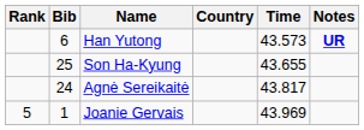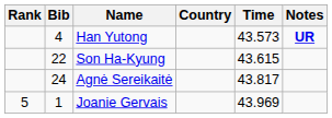Han Yutong | Bib: 6 -> 4
Son Ha-Kyung | Bib: 25 -> 22
Son Ha-Kyung | Time: 43.655 -> 43.615
